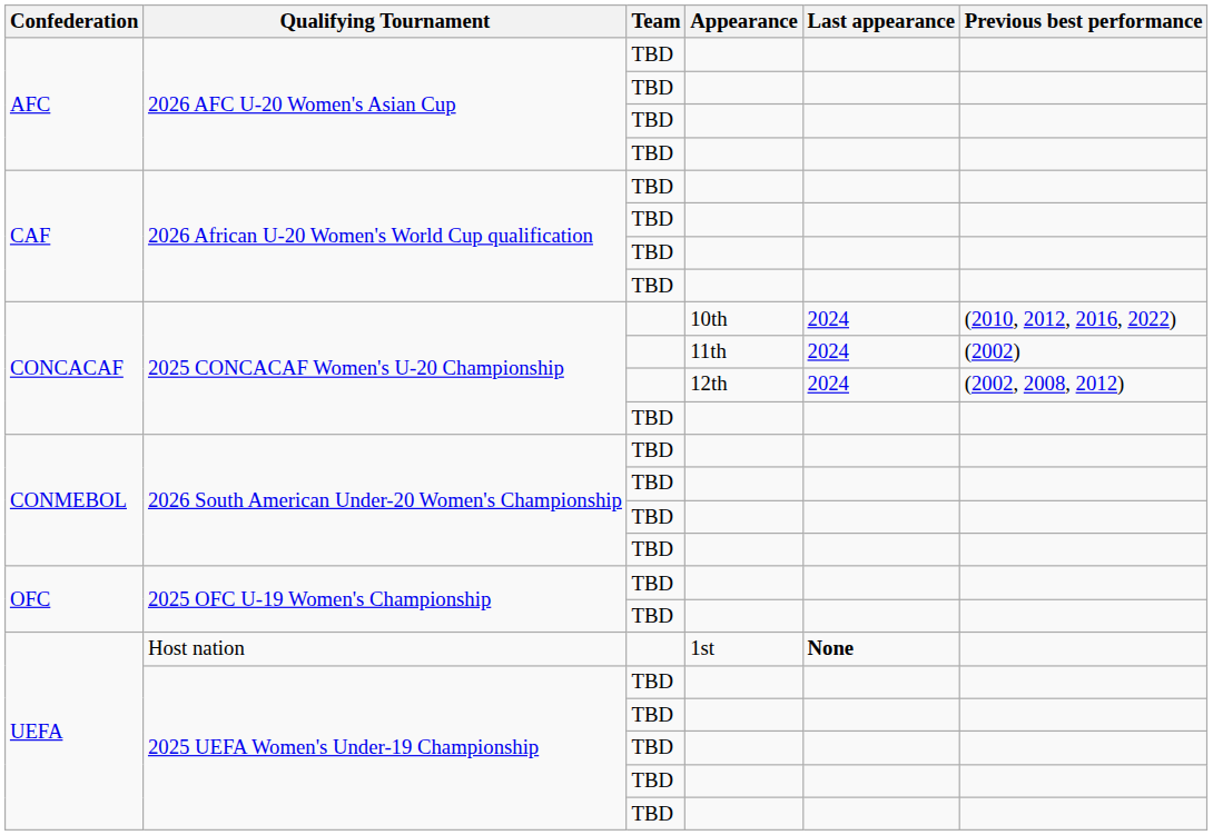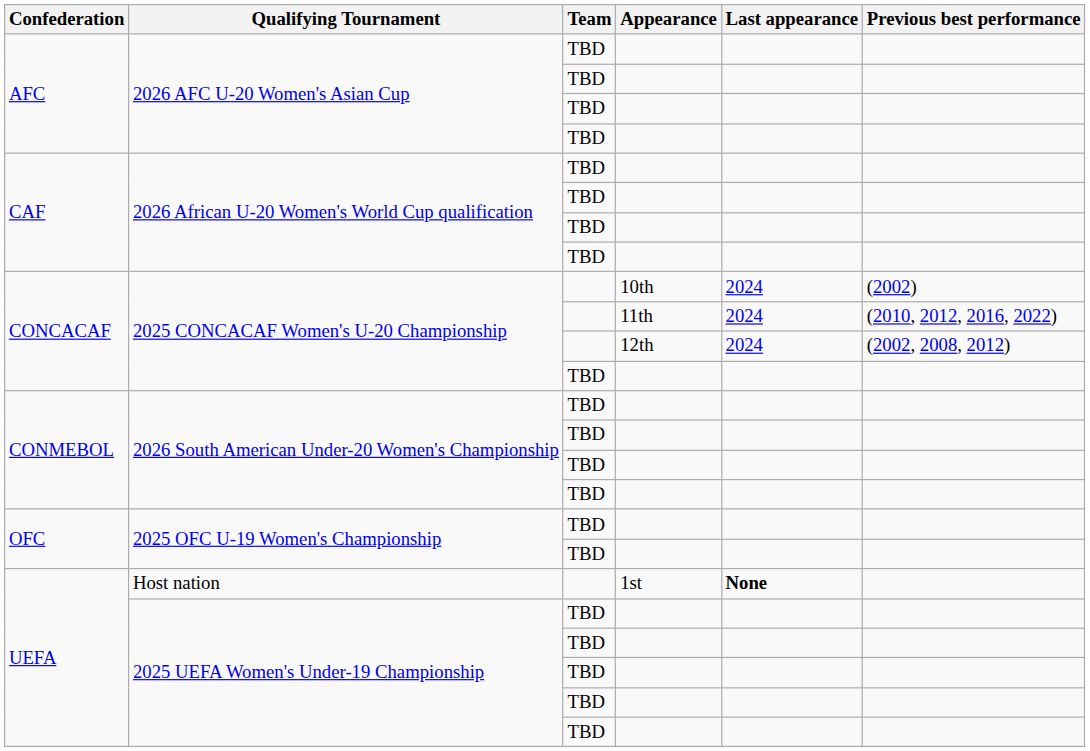2025 CONCACAF Women's U-20 Championship / 10th | Previous best performance: (2010, 2012, 2016, 2022) -> (2002)
2025 CONCACAF Women's U-20 Championship / 11th | Previous best performance: (2002) -> (2010, 2012, 2016, 2022)
